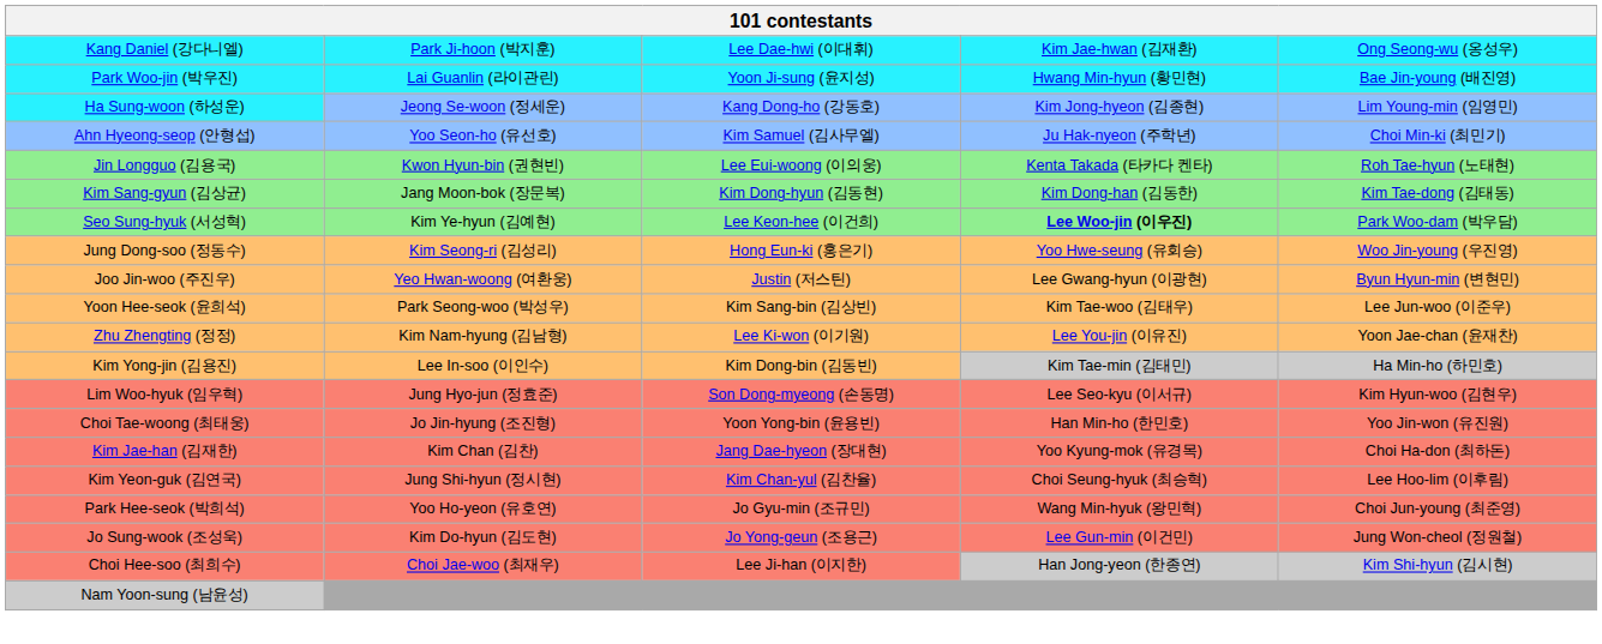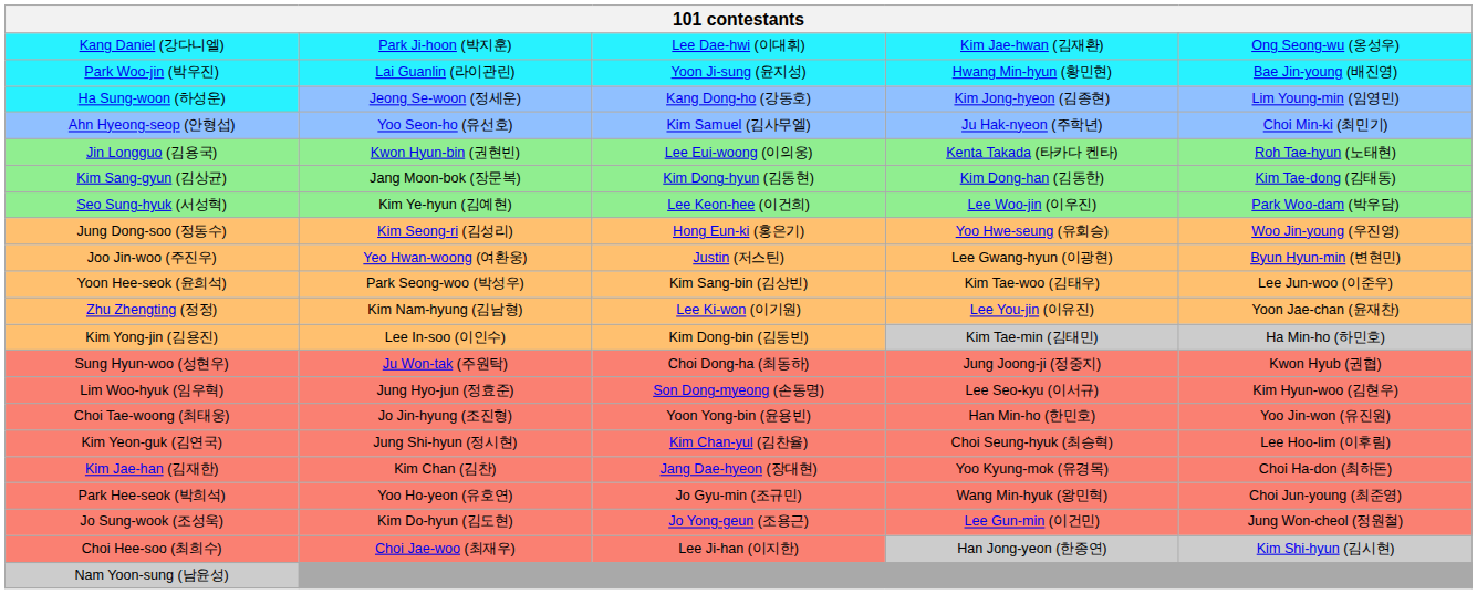Seo Sung-hyuk (서성혁) | column 4: bold -> normal
+ row: Sung Hyun-woo (성현우) | Ju Won-tak (주원탁) | Choi Dong-ha (최동하) | Jung Joong-ji (정중지) | Kwon Hyub (권협)
rows swapped: Kim Yeon-guk (김연국) <-> Kim Jae-han (김재한)
